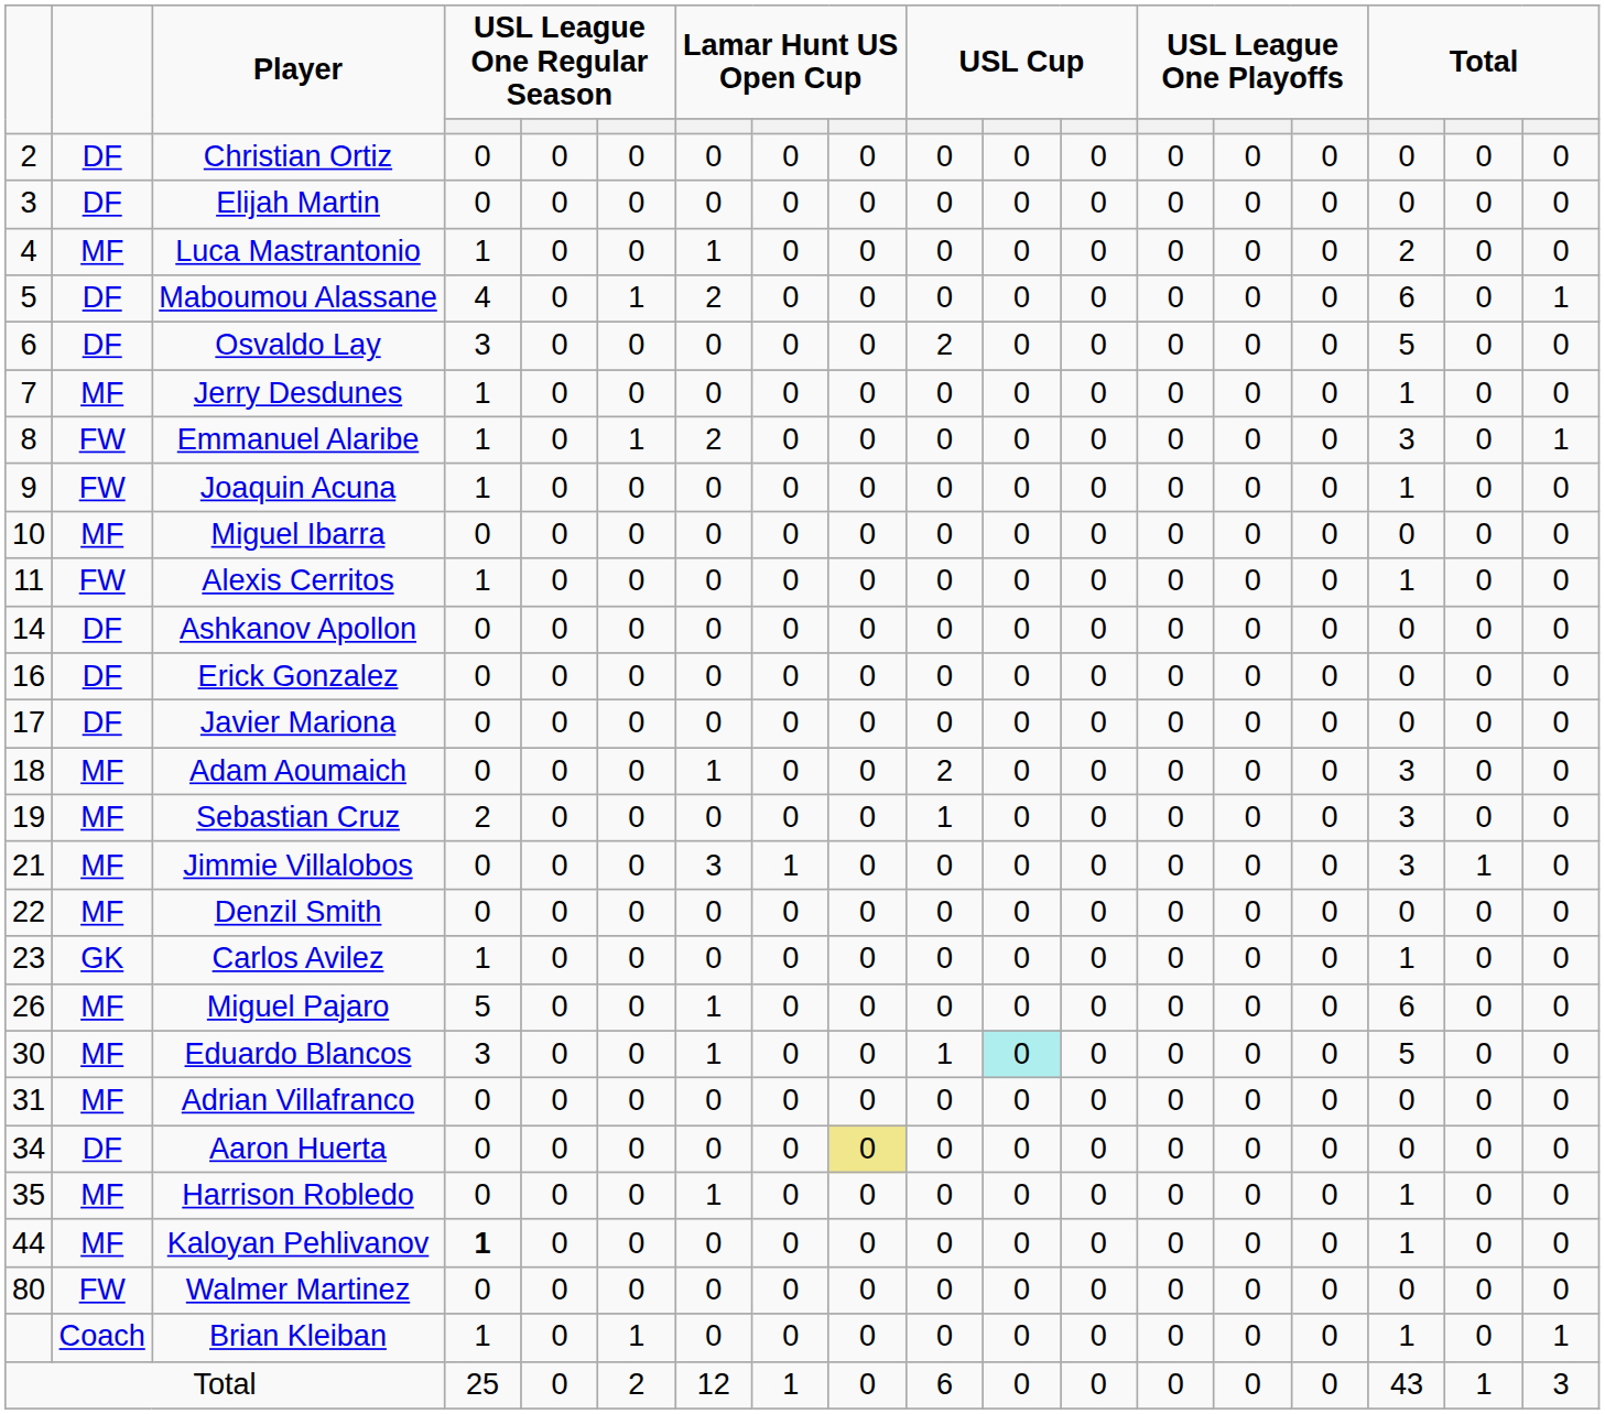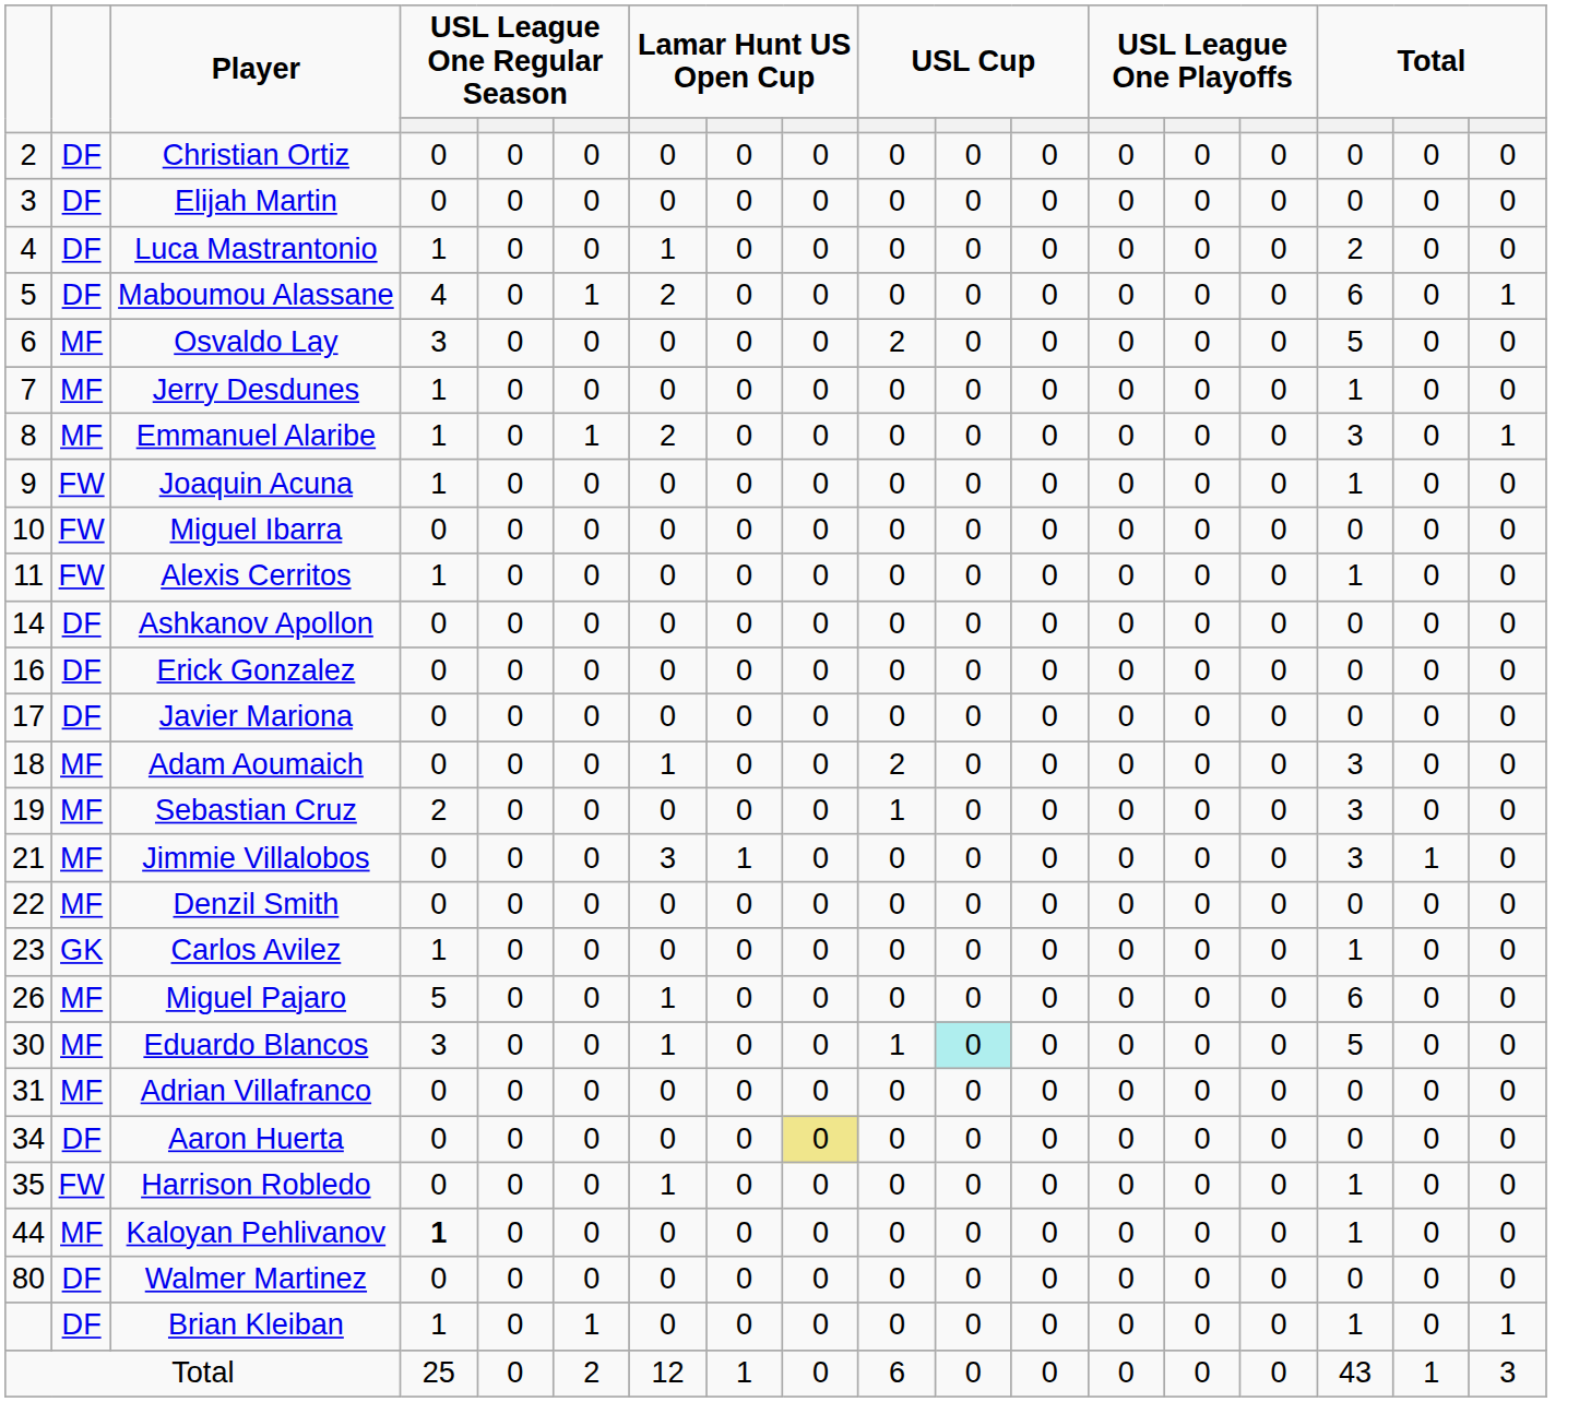Luca Mastrantonio | column 2: MF -> DF
Osvaldo Lay | column 2: DF -> MF
Emmanuel Alaribe | column 2: FW -> MF
Miguel Ibarra | column 2: MF -> FW
Harrison Robledo | column 2: MF -> FW
Walmer Martinez | column 2: FW -> DF
Brian Kleiban | column 2: Coach -> DF
